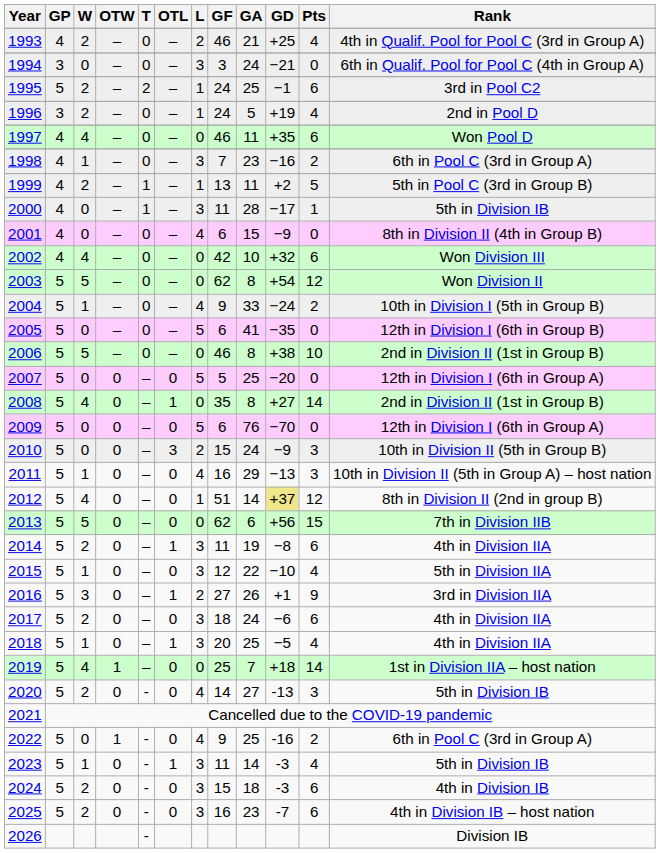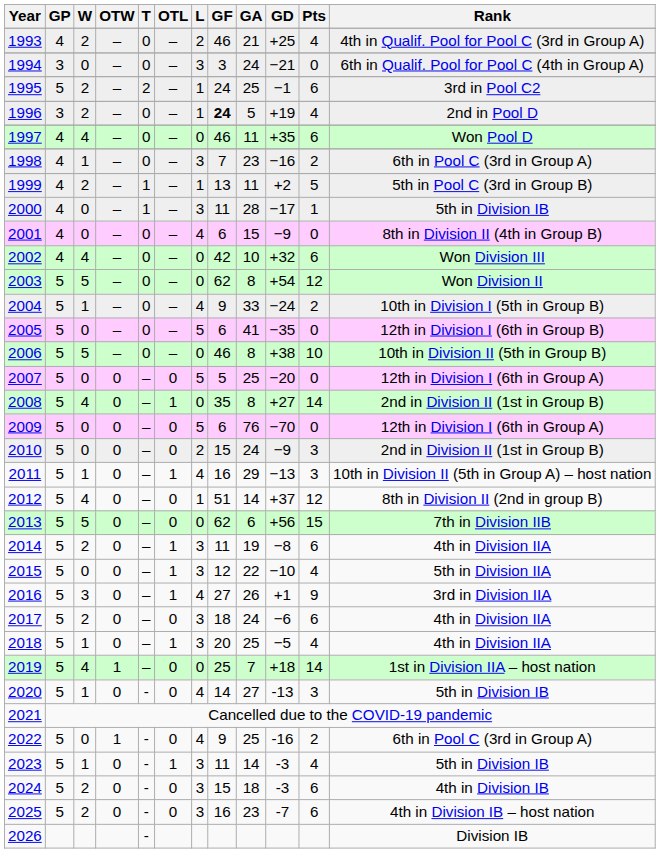1996 | GF: normal -> bold
2006 | Rank: 2nd in Division II (1st in Group B) -> 10th in Division II (5th in Group B)
2010 | OTL: 3 -> 0
2010 | Rank: 10th in Division II (5th in Group B) -> 2nd in Division II (1st in Group B)
2011 | OTL: 0 -> 1
2012 | GD: khaki background -> no background
2015 | W: 1 -> 0
2015 | OTL: 0 -> 1
2016 | L: 2 -> 4
2020 | W: 2 -> 1
